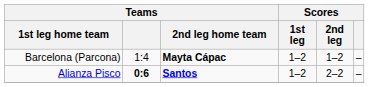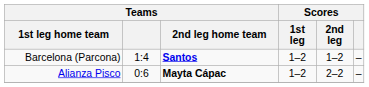Barcelona (Parcona) | Teams / 2nd leg home team: Mayta Cápac -> Santos
Alianza Pisco | Teams: bold -> normal
Alianza Pisco | Teams / 2nd leg home team: Santos -> Mayta Cápac
